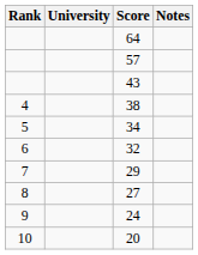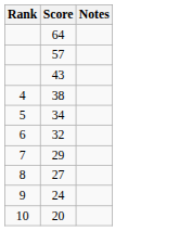- column: University
